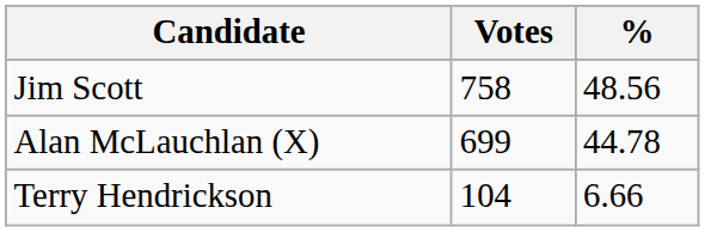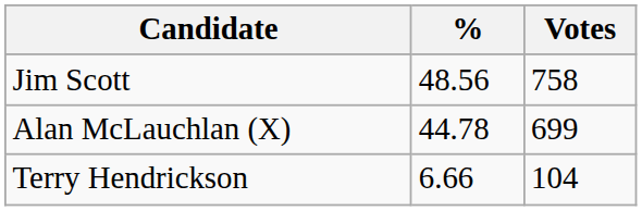columns swapped: Votes <-> %
